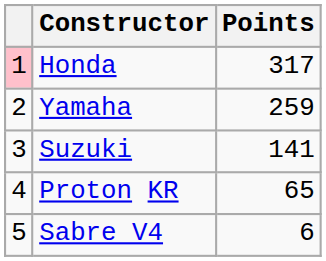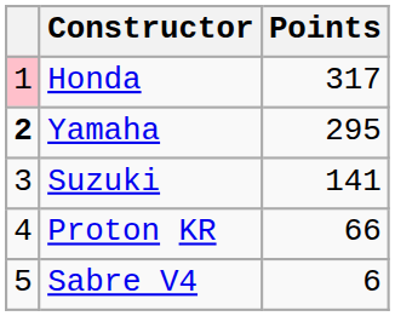Yamaha | column 1: normal -> bold
Yamaha | Points: 259 -> 295
Proton KR | Points: 65 -> 66
